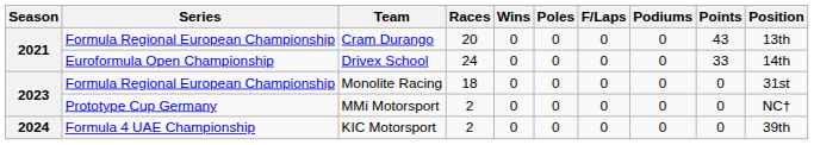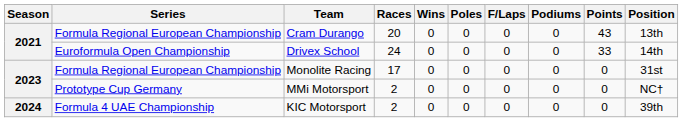Monolite Racing | Races: 18 -> 17
